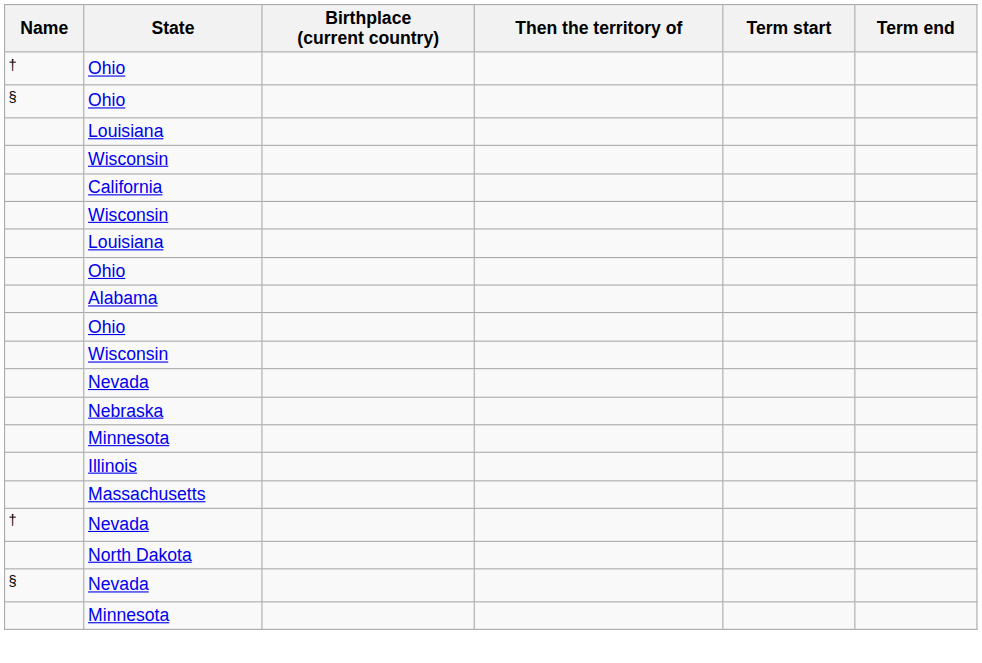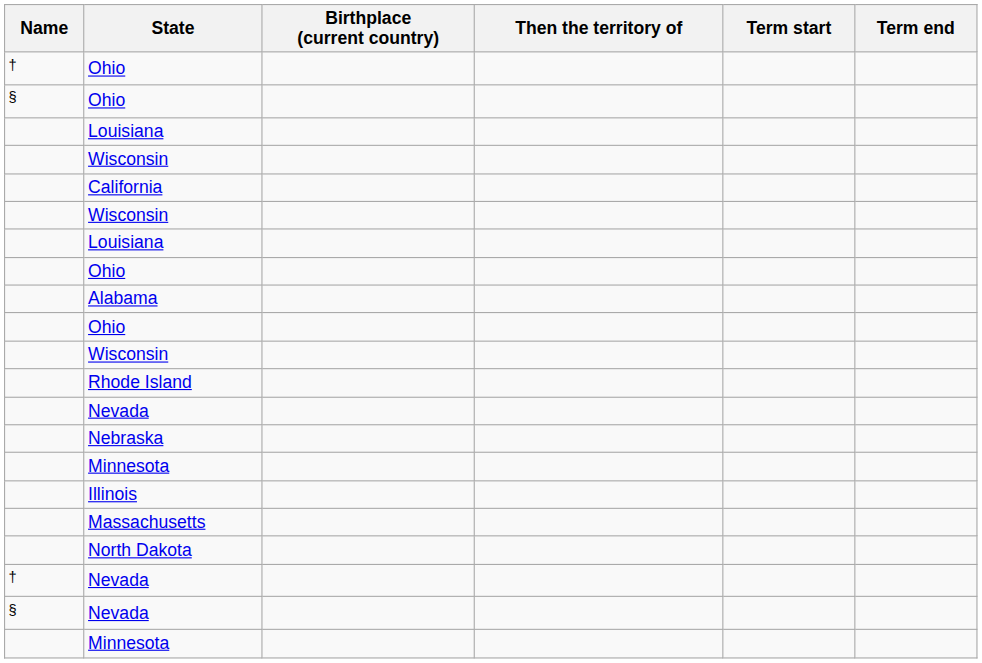+ row: Rhode Island
rows swapped: † / Nevada <-> North Dakota
